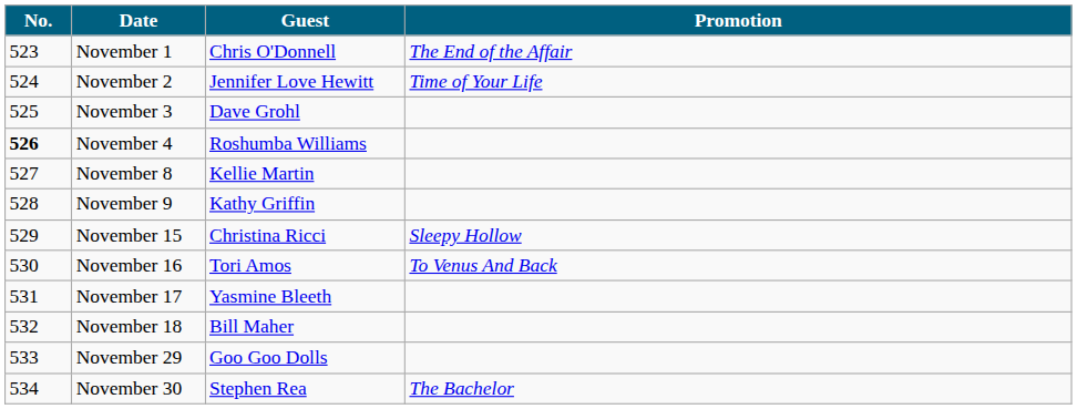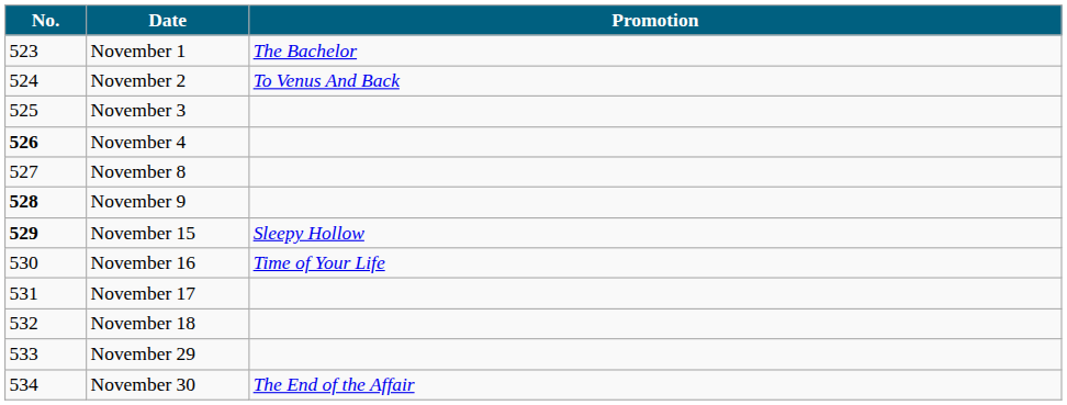- column: Guest | Chris O'Donnell | Jennifer Love Hewitt | Dave Grohl | Roshumba Williams | Kellie Martin | Kathy Griffin | Christina Ricci | Tori Amos | Yasmine Bleeth | Bill Maher | Goo Goo Dolls | Stephen Rea
November 1 | Promotion: The End of the Affair -> The Bachelor
November 2 | Promotion: Time of Your Life -> To Venus And Back
November 9 | No.: normal -> bold
November 15 | No.: normal -> bold
November 16 | Promotion: To Venus And Back -> Time of Your Life
November 30 | Promotion: The Bachelor -> The End of the Affair
